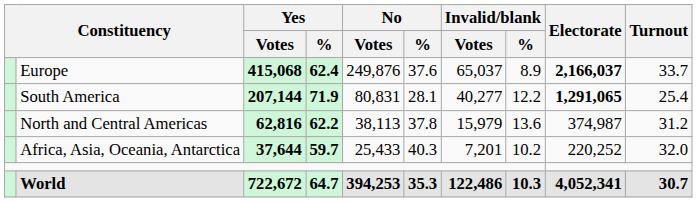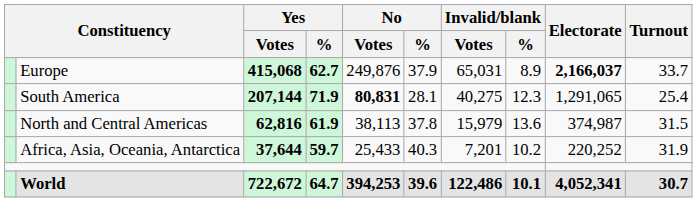Europe | Yes / %: 62.4 -> 62.7
Europe | No / %: 37.6 -> 37.9
Europe | Invalid/blank / Votes: 65,037 -> 65,031
South America | No / Votes: normal -> bold
South America | Invalid/blank / Votes: 40,277 -> 40,275
South America | Invalid/blank / %: 12.2 -> 12.3
South America | Electorate: bold -> normal
North and Central Americas | Yes / %: 62.2 -> 61.9
North and Central Americas | Turnout: 31.2 -> 31.5
Africa, Asia, Oceania, Antarctica | Turnout: 32.0 -> 31.9
World | No / %: 35.3 -> 39.6
World | Invalid/blank / %: 10.3 -> 10.1
